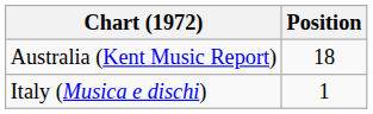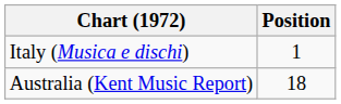rows swapped: Australia (Kent Music Report) <-> Italy (Musica e dischi)
